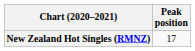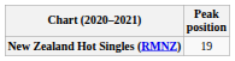New Zealand Hot Singles (RMNZ) | Peak position: 17 -> 19
